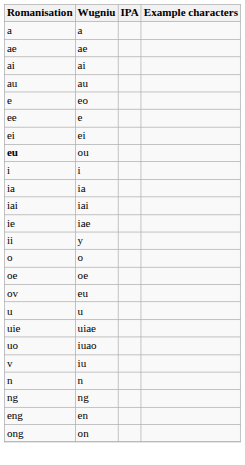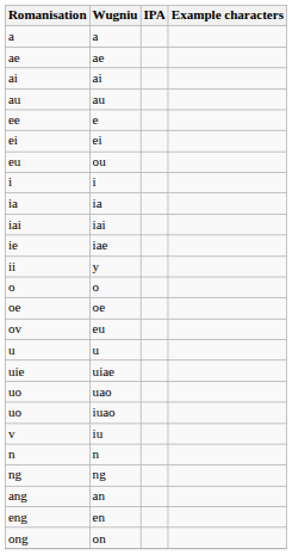- row: e | eo
ou | Romanisation: bold -> normal
+ row: uo | uao
+ row: ang | an
